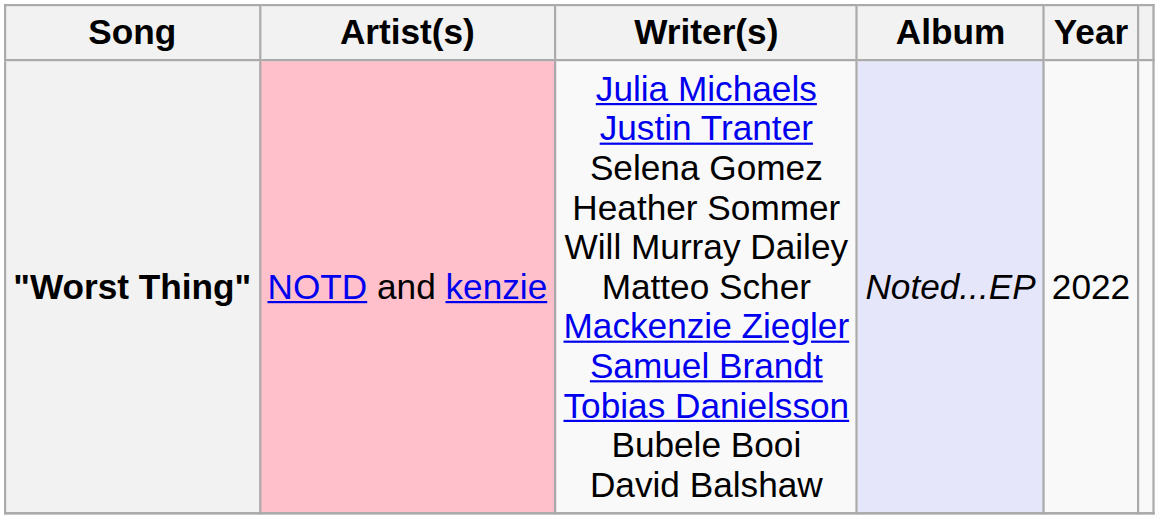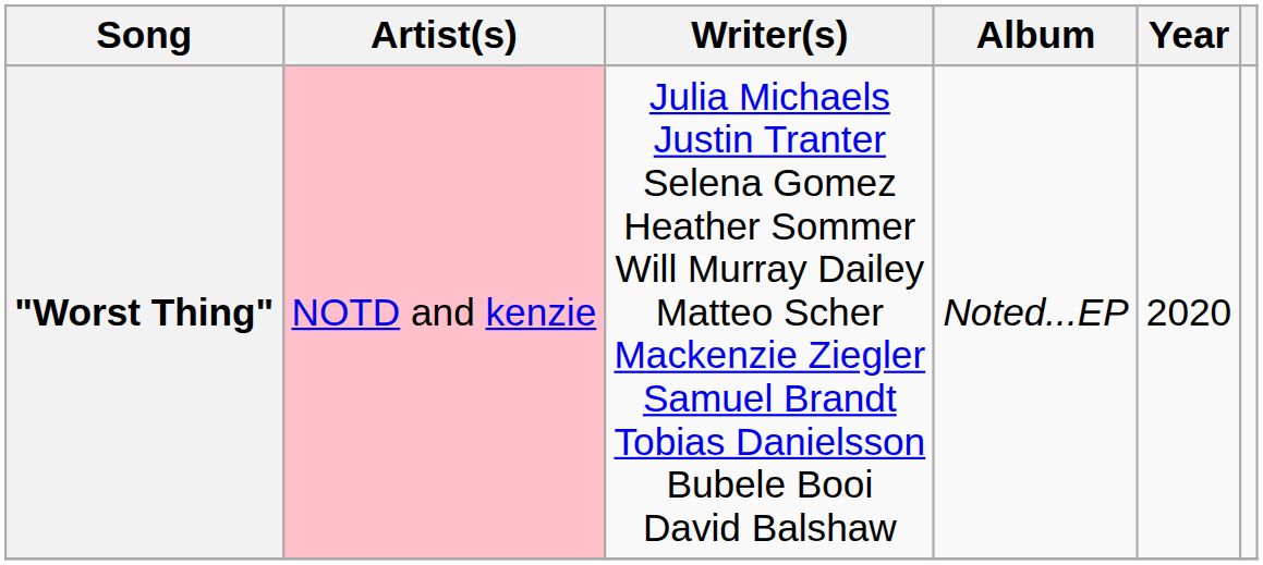"Worst Thing" | Album: lavender background -> no background
"Worst Thing" | Year: 2022 -> 2020
